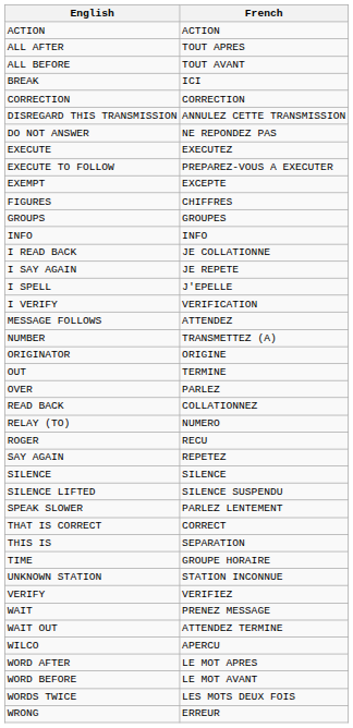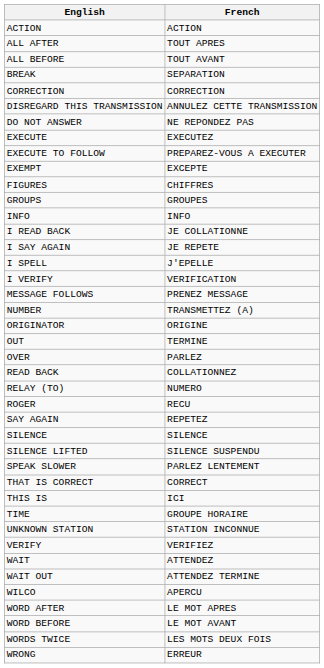BREAK | French: ICI -> SEPARATION
MESSAGE FOLLOWS | French: ATTENDEZ -> PRENEZ MESSAGE
THIS IS | French: SEPARATION -> ICI
WAIT | French: PRENEZ MESSAGE -> ATTENDEZ
